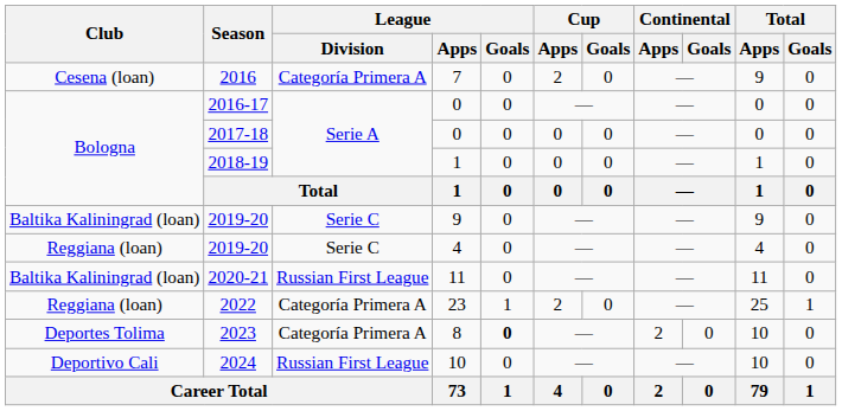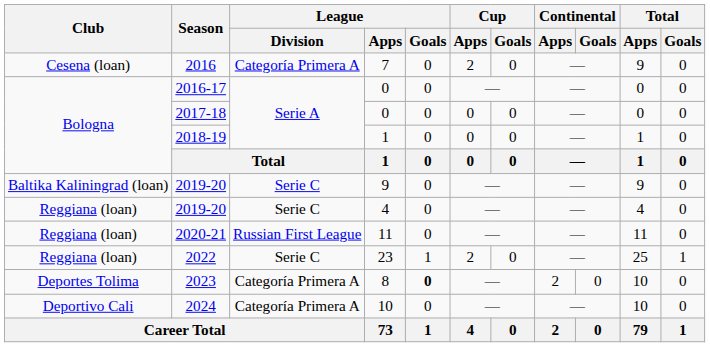2020-21 | Club: Baltika Kaliningrad (loan) -> Reggiana (loan)
2022 | League / Division: Categoría Primera A -> Serie C
2024 | League / Division: Russian First League -> Categoría Primera A
